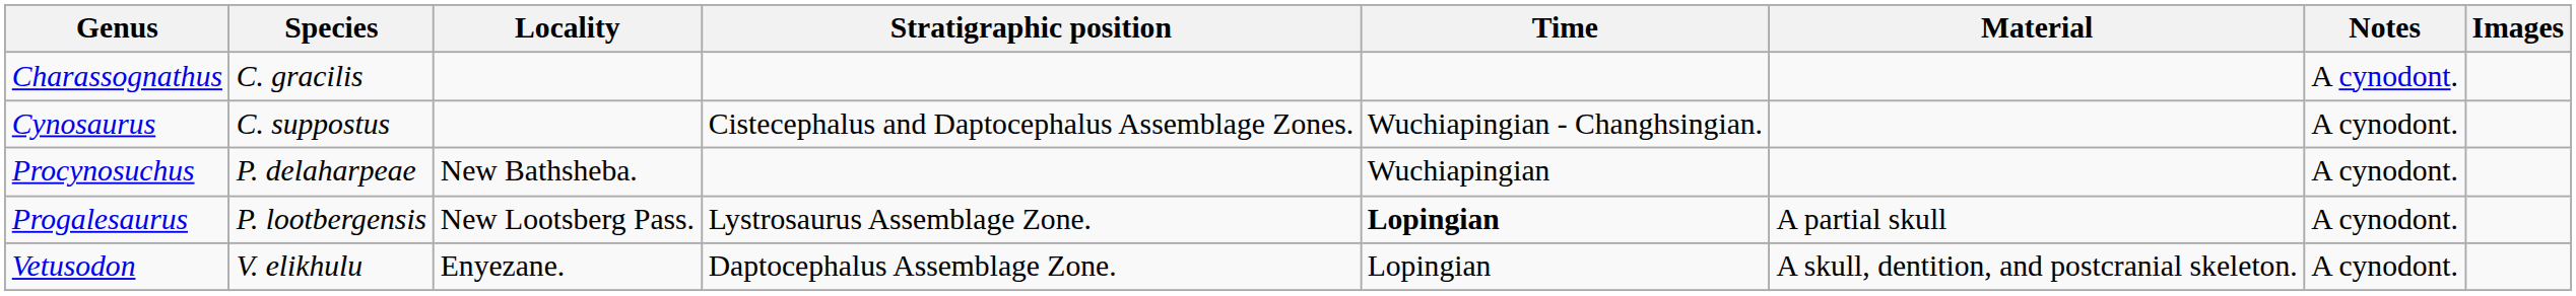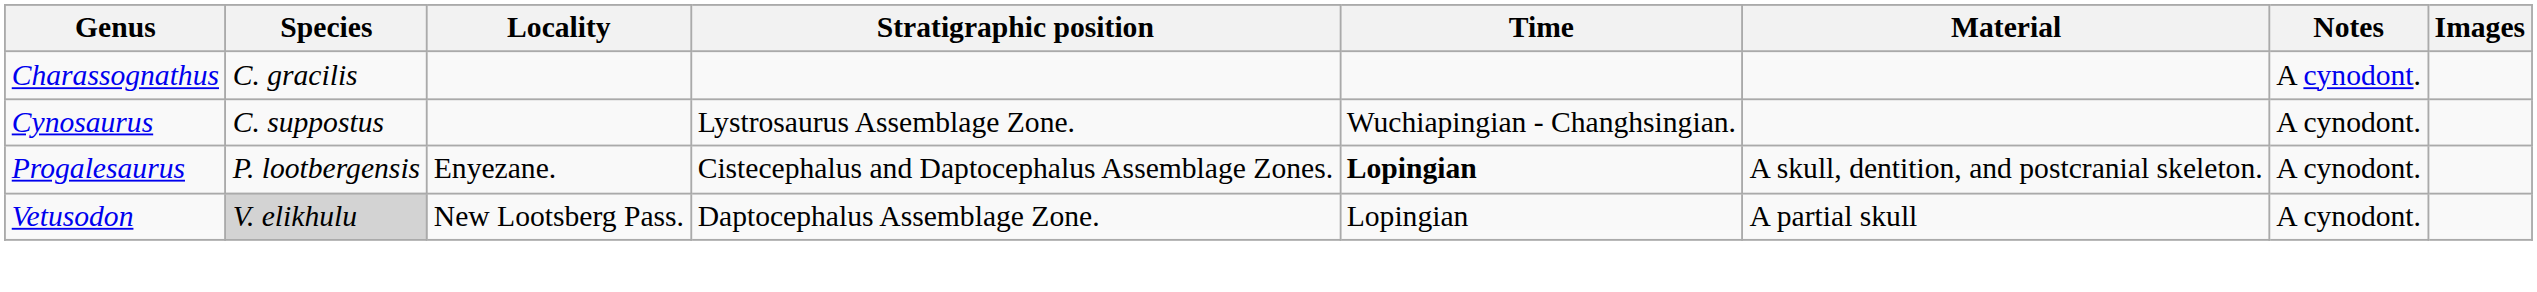Cynosaurus | Stratigraphic position: Cistecephalus and Daptocephalus Assemblage Zones. -> Lystrosaurus Assemblage Zone.
- row: Procynosuchus | P. delaharpeae | New Bathsheba. | Wuchiapingian | A cynodont.
Progalesaurus | Locality: New Lootsberg Pass. -> Enyezane.
Progalesaurus | Stratigraphic position: Lystrosaurus Assemblage Zone. -> Cistecephalus and Daptocephalus Assemblage Zones.
Progalesaurus | Material: A partial skull -> A skull, dentition, and postcranial skeleton.
Vetusodon | Species: no background -> lightgrey background
Vetusodon | Locality: Enyezane. -> New Lootsberg Pass.
Vetusodon | Material: A skull, dentition, and postcranial skeleton. -> A partial skull
